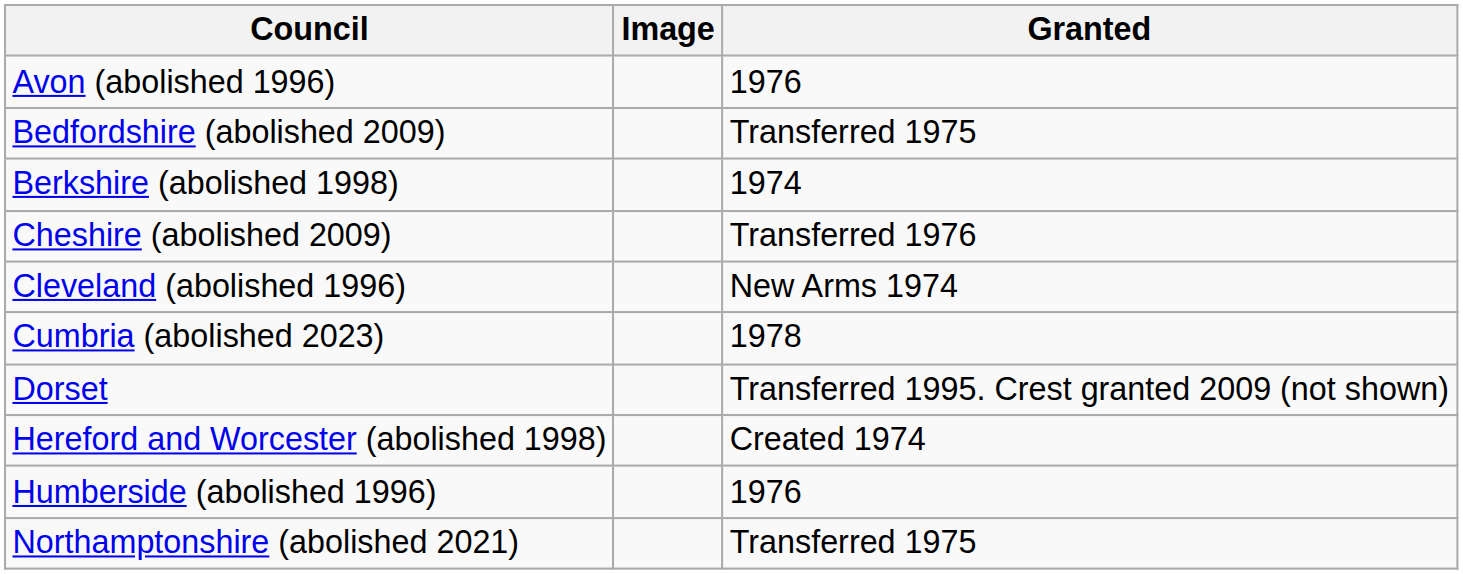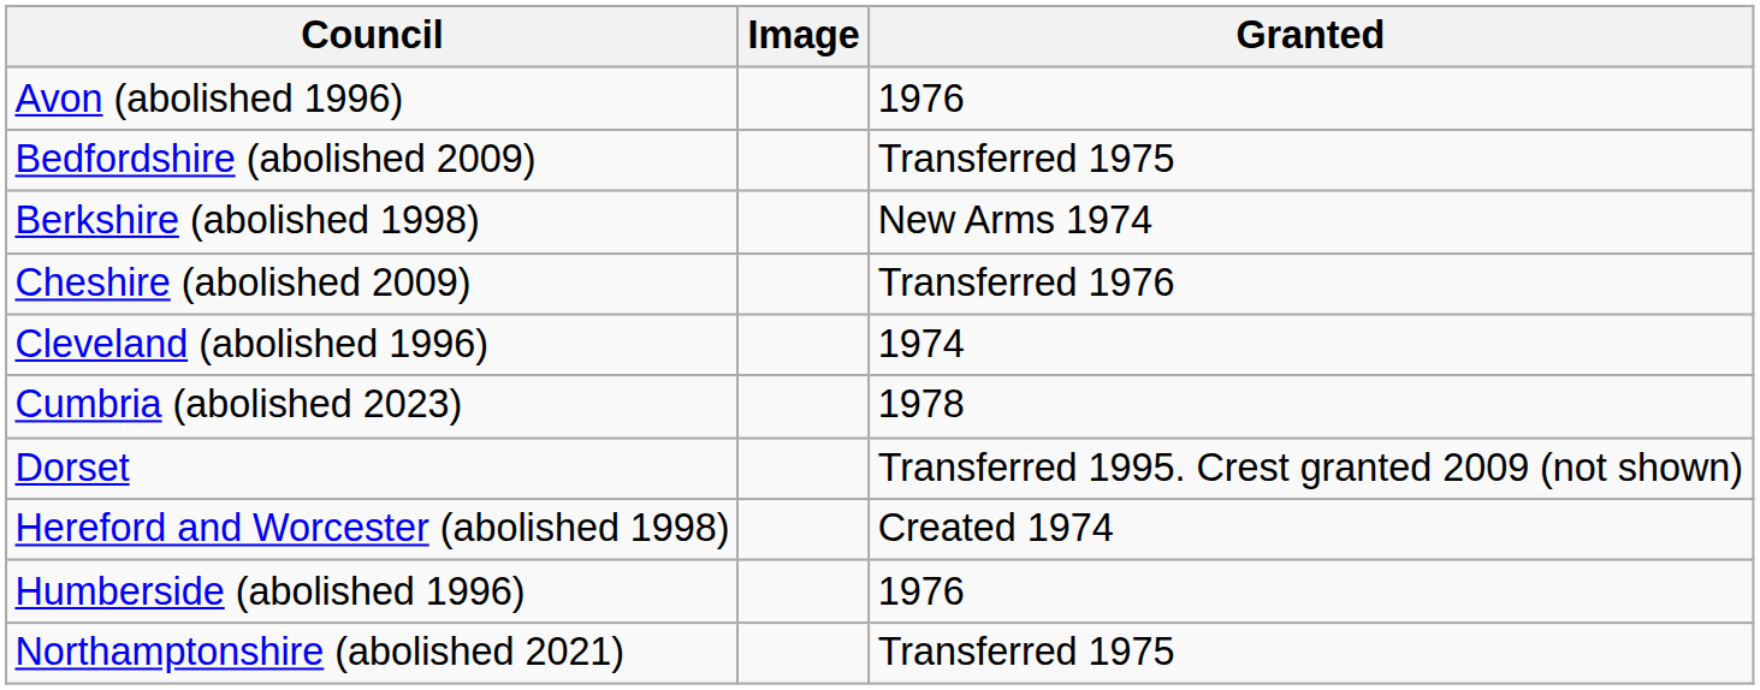Berkshire (abolished 1998) | Granted: 1974 -> New Arms 1974
Cleveland (abolished 1996) | Granted: New Arms 1974 -> 1974
